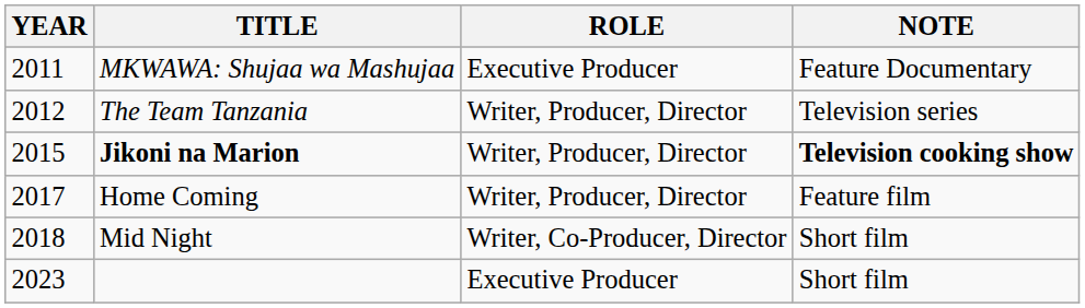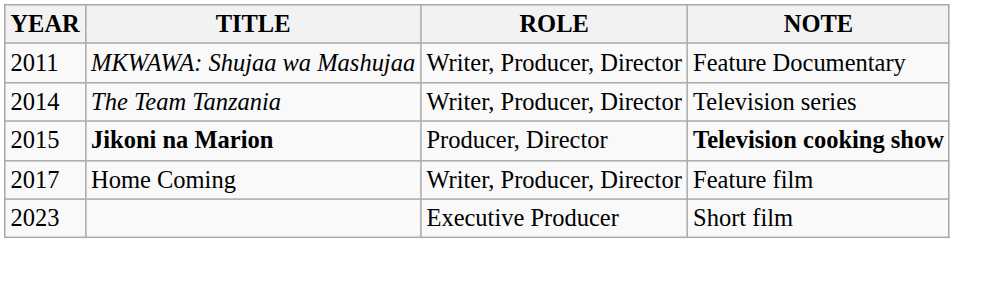MKWAWA: Shujaa wa Mashujaa | ROLE: Executive Producer -> Writer, Producer, Director
The Team Tanzania | YEAR: 2012 -> 2014
Jikoni na Marion | ROLE: Writer, Producer, Director -> Producer, Director
- row: 2018 | Mid Night | Writer, Co-Producer, Director | Short film
